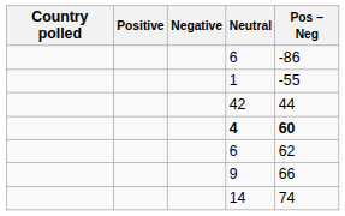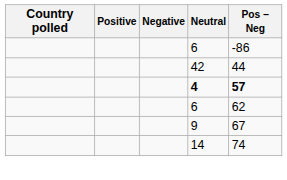- row: 1 | -55
4 | Pos − Neg: 60 -> 57
9 | Pos − Neg: 66 -> 67
